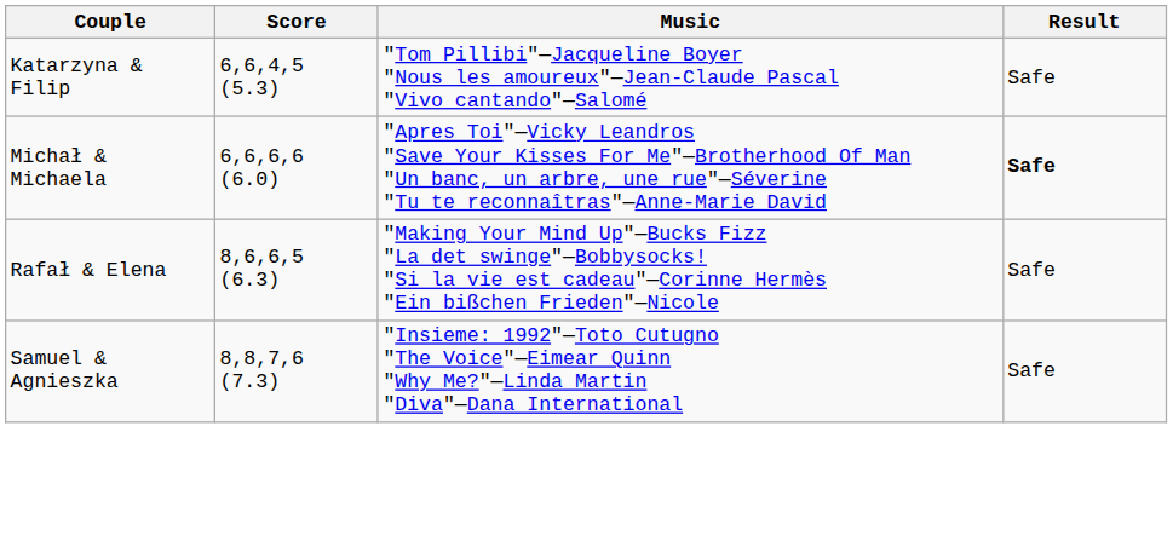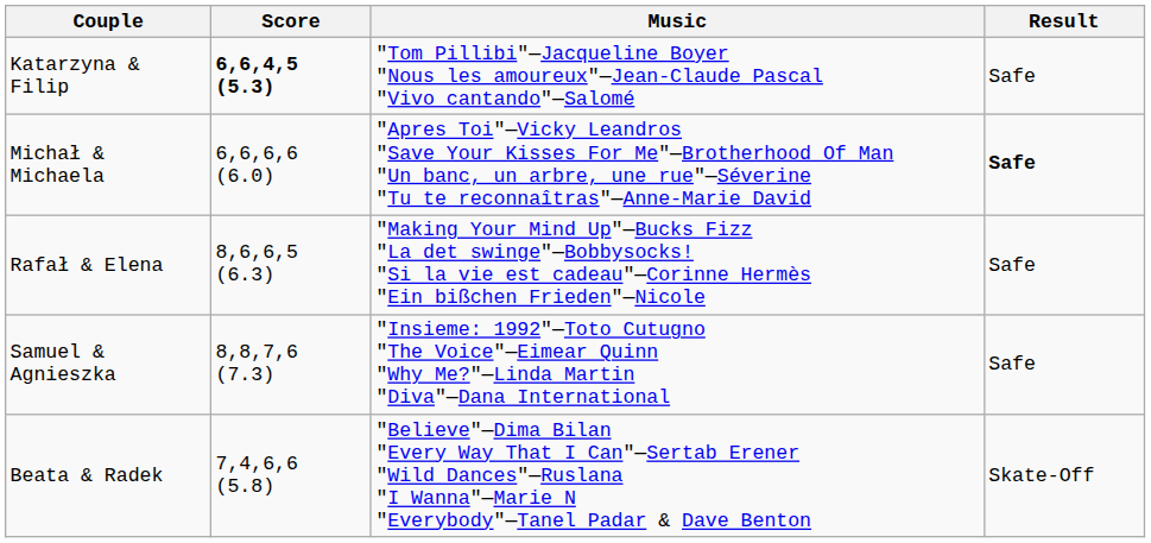Katarzyna & Filip | Score: normal -> bold
+ row: Beata & Radek | 7,4,6,6 (5.8) | "Believe"—Dima Bilan "Every Way That I Can"—Sertab Erener "Wild Dances"—Ruslana "I Wanna"—Marie N "Everybody"—Tanel Padar & Dave Benton | Skate-Off
